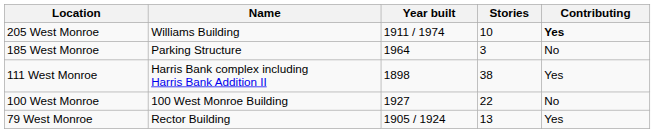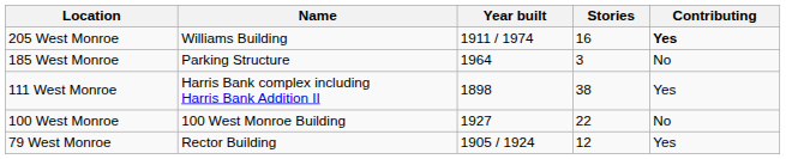205 West Monroe | Stories: 10 -> 16
79 West Monroe | Stories: 13 -> 12
